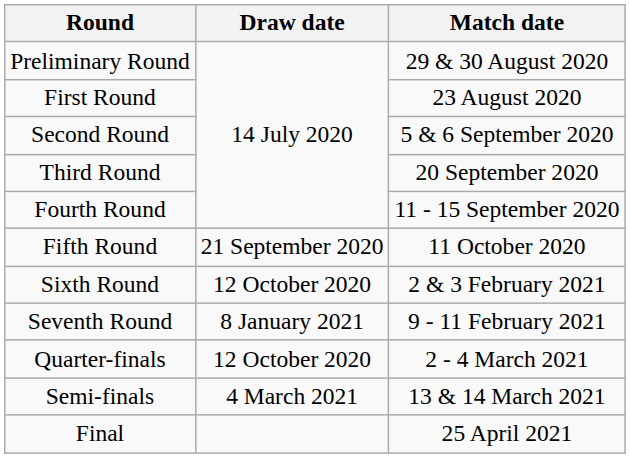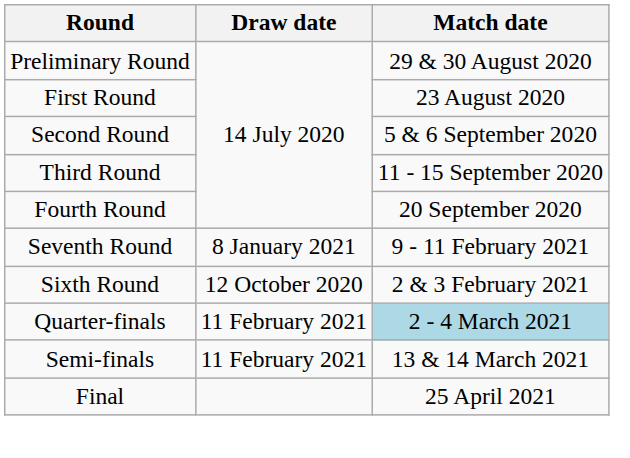Third Round | Match date: 20 September 2020 -> 11 - 15 September 2020
Fourth Round | Match date: 11 - 15 September 2020 -> 20 September 2020
- row: Fifth Round | 21 September 2020 | 11 October 2020
rows swapped: Sixth Round <-> Seventh Round
Quarter-finals | Draw date: 12 October 2020 -> 11 February 2021
Quarter-finals | Match date: no background -> lightblue background
Semi-finals | Draw date: 4 March 2021 -> 11 February 2021
